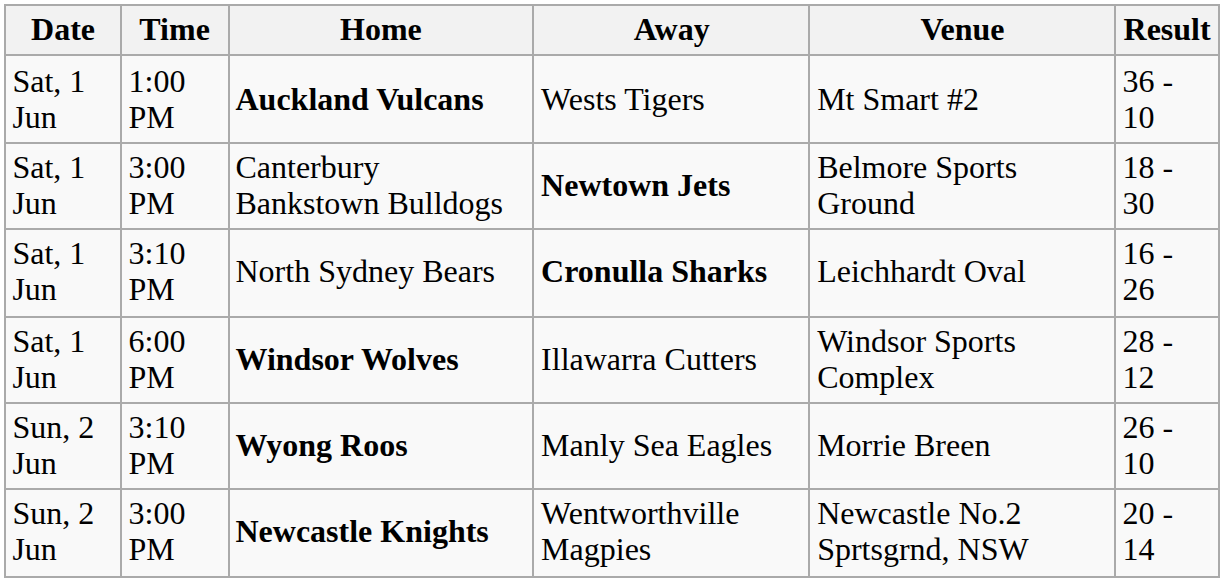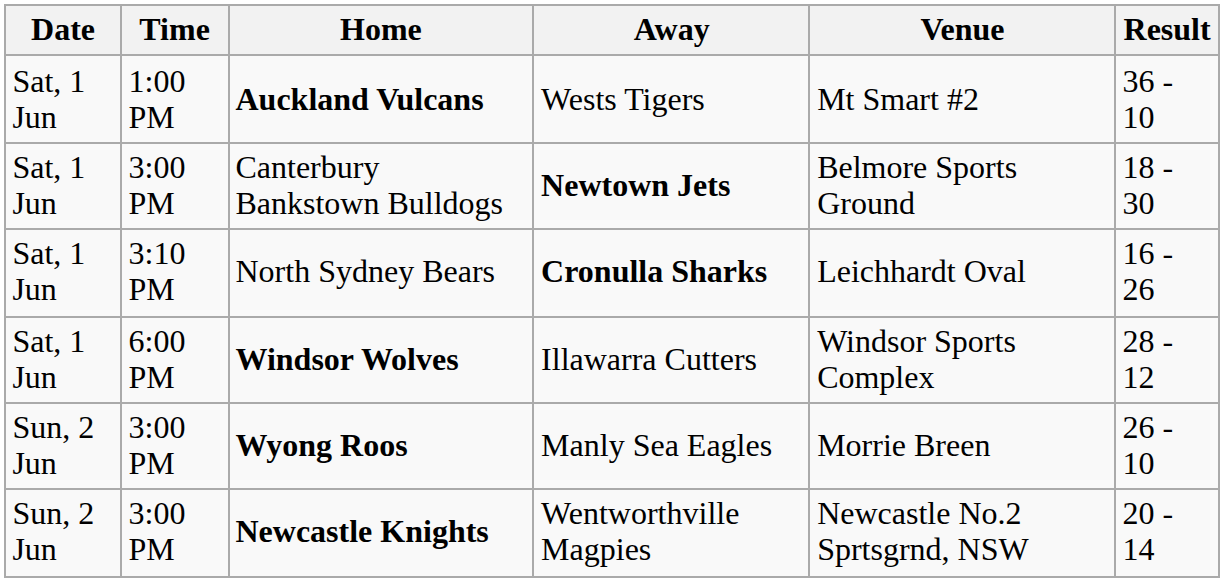Wyong Roos | Time: 3:10 PM -> 3:00 PM
